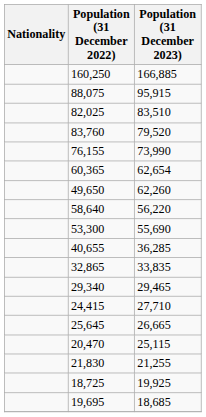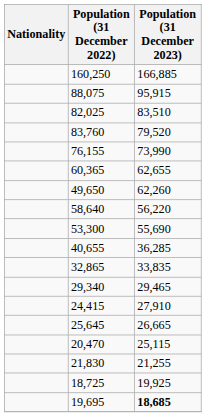60,365 | Population (31 December 2023): 62,654 -> 62,655
24,415 | Population (31 December 2023): 27,710 -> 27,910
19,695 | Population (31 December 2023): normal -> bold
